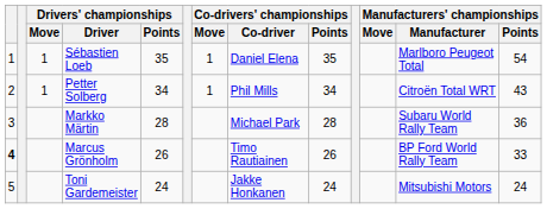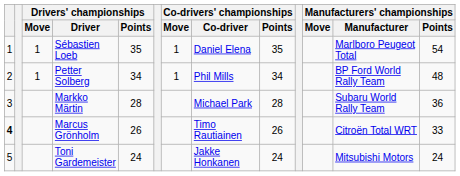Petter Solberg | Manufacturers' championships / Manufacturer: Citroën Total WRT -> BP Ford World Rally Team
Petter Solberg | Manufacturers' championships / Points: 43 -> 48
Marcus Grönholm | Manufacturers' championships / Manufacturer: BP Ford World Rally Team -> Citroën Total WRT
